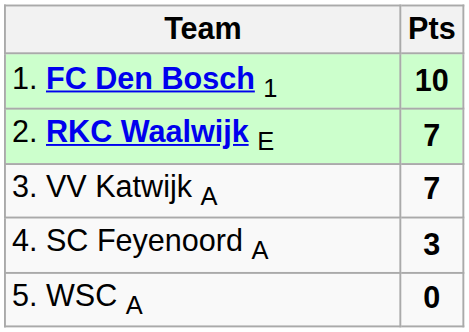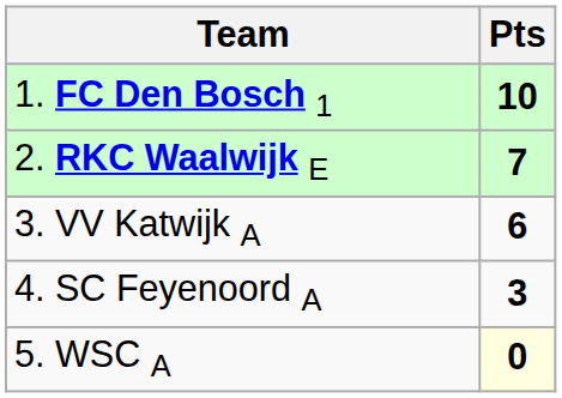3. VV Katwijk A | Pts: 7 -> 6
5. WSC A | Pts: no background -> lightyellow background
